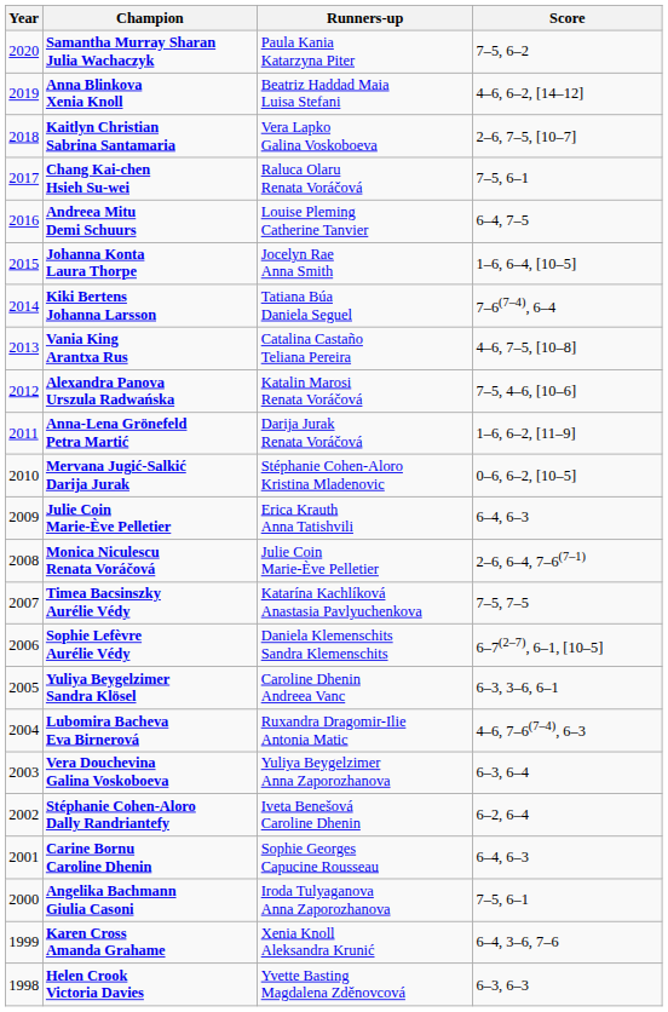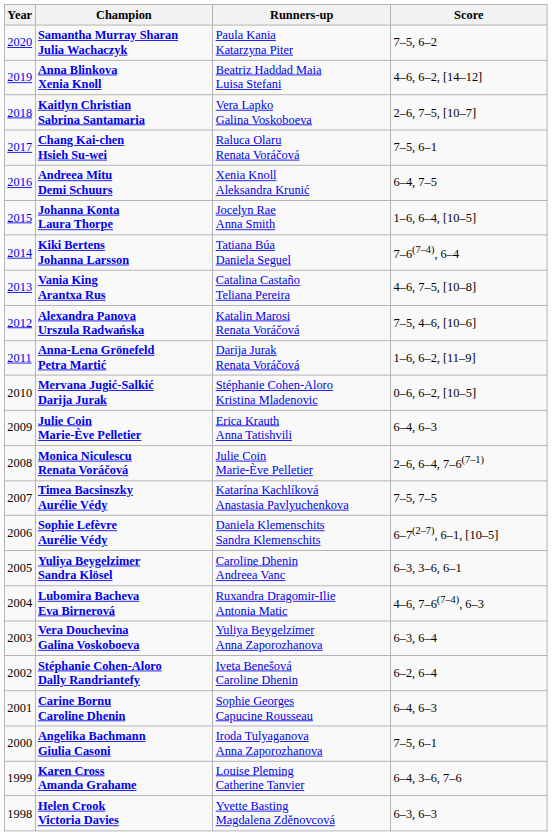Andreea Mitu Demi Schuurs | Runners-up: Louise Pleming Catherine Tanvier -> Xenia Knoll Aleksandra Krunić
Karen Cross Amanda Grahame | Runners-up: Xenia Knoll Aleksandra Krunić -> Louise Pleming Catherine Tanvier
